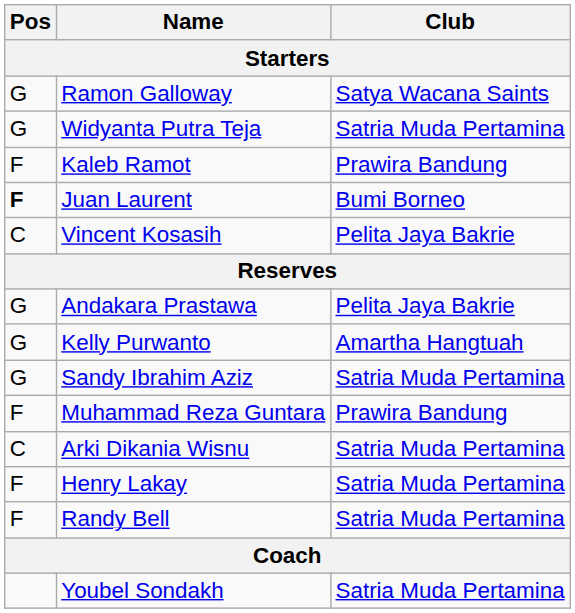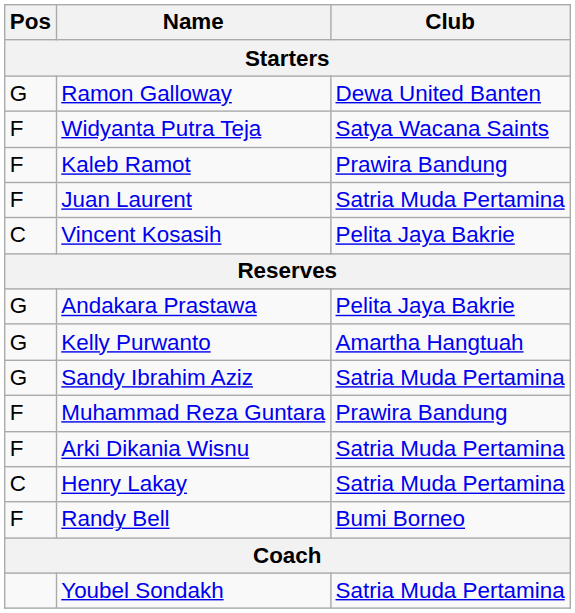Ramon Galloway | Club: Satya Wacana Saints -> Dewa United Banten
Widyanta Putra Teja | Pos: G -> F
Widyanta Putra Teja | Club: Satria Muda Pertamina -> Satya Wacana Saints
Juan Laurent | Pos: bold -> normal
Juan Laurent | Club: Bumi Borneo -> Satria Muda Pertamina
Arki Dikania Wisnu | Pos: C -> F
Henry Lakay | Pos: F -> C
Randy Bell | Club: Satria Muda Pertamina -> Bumi Borneo
